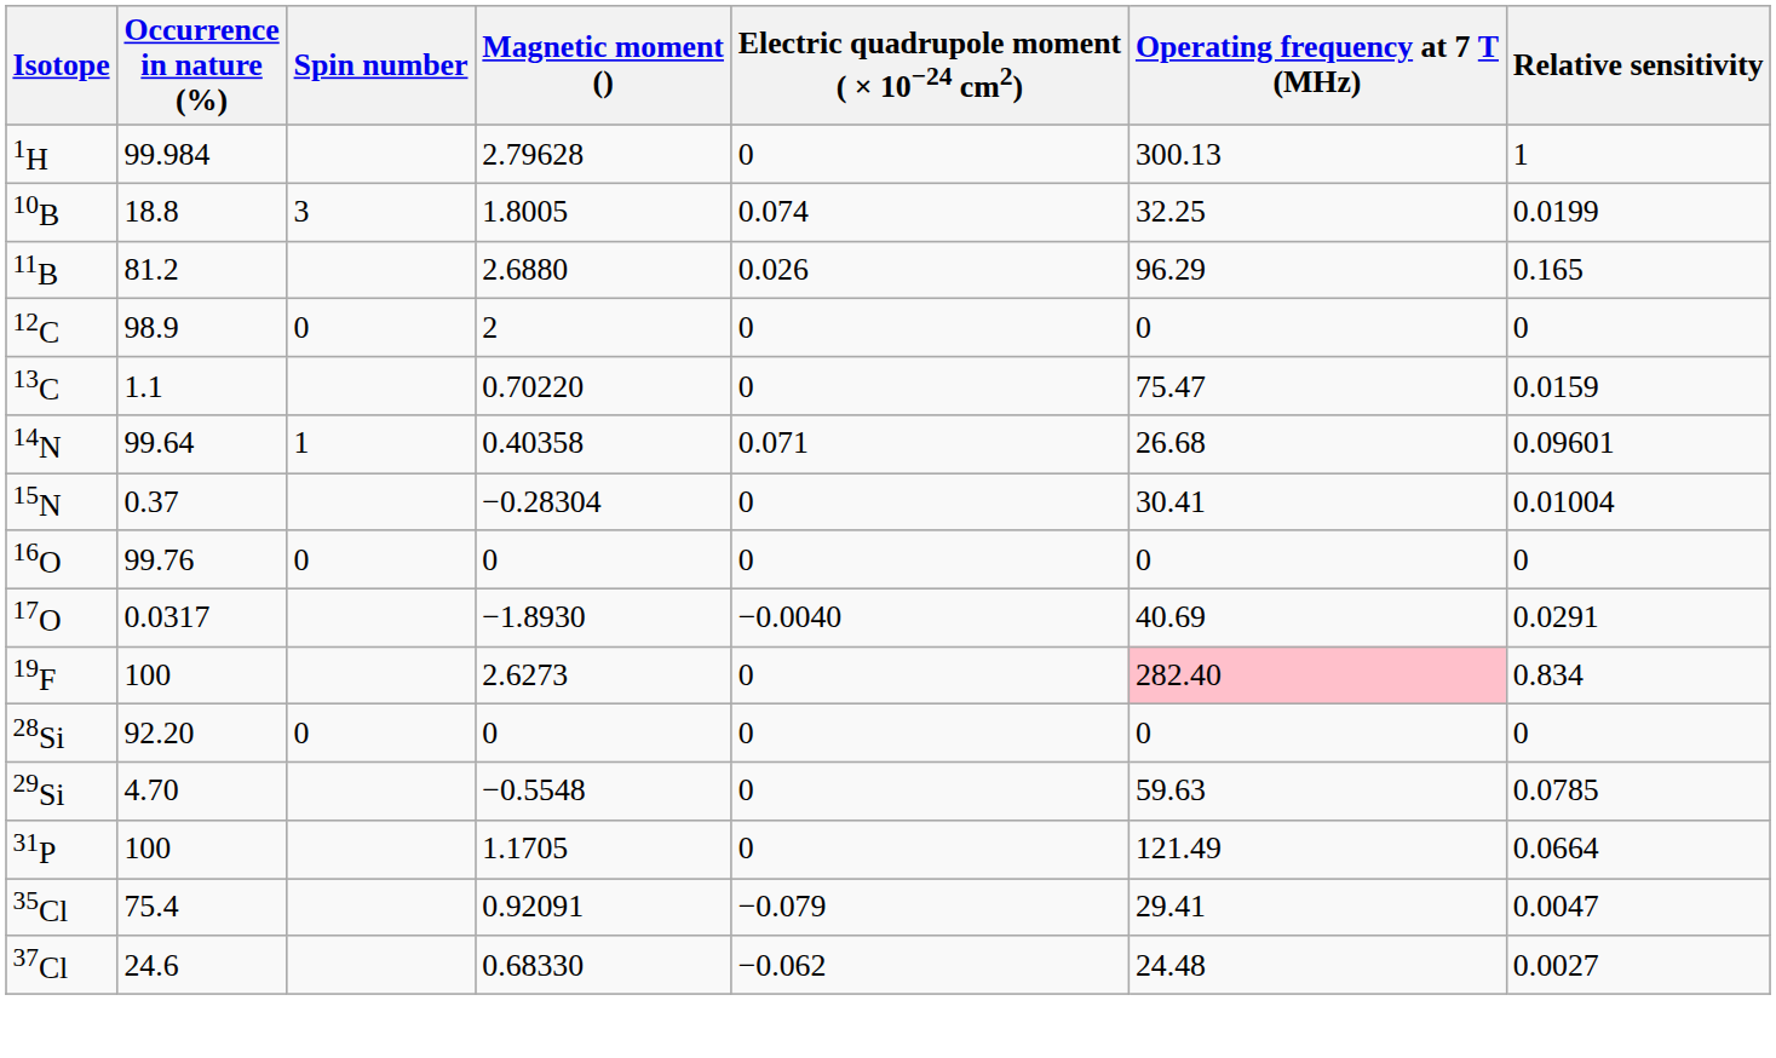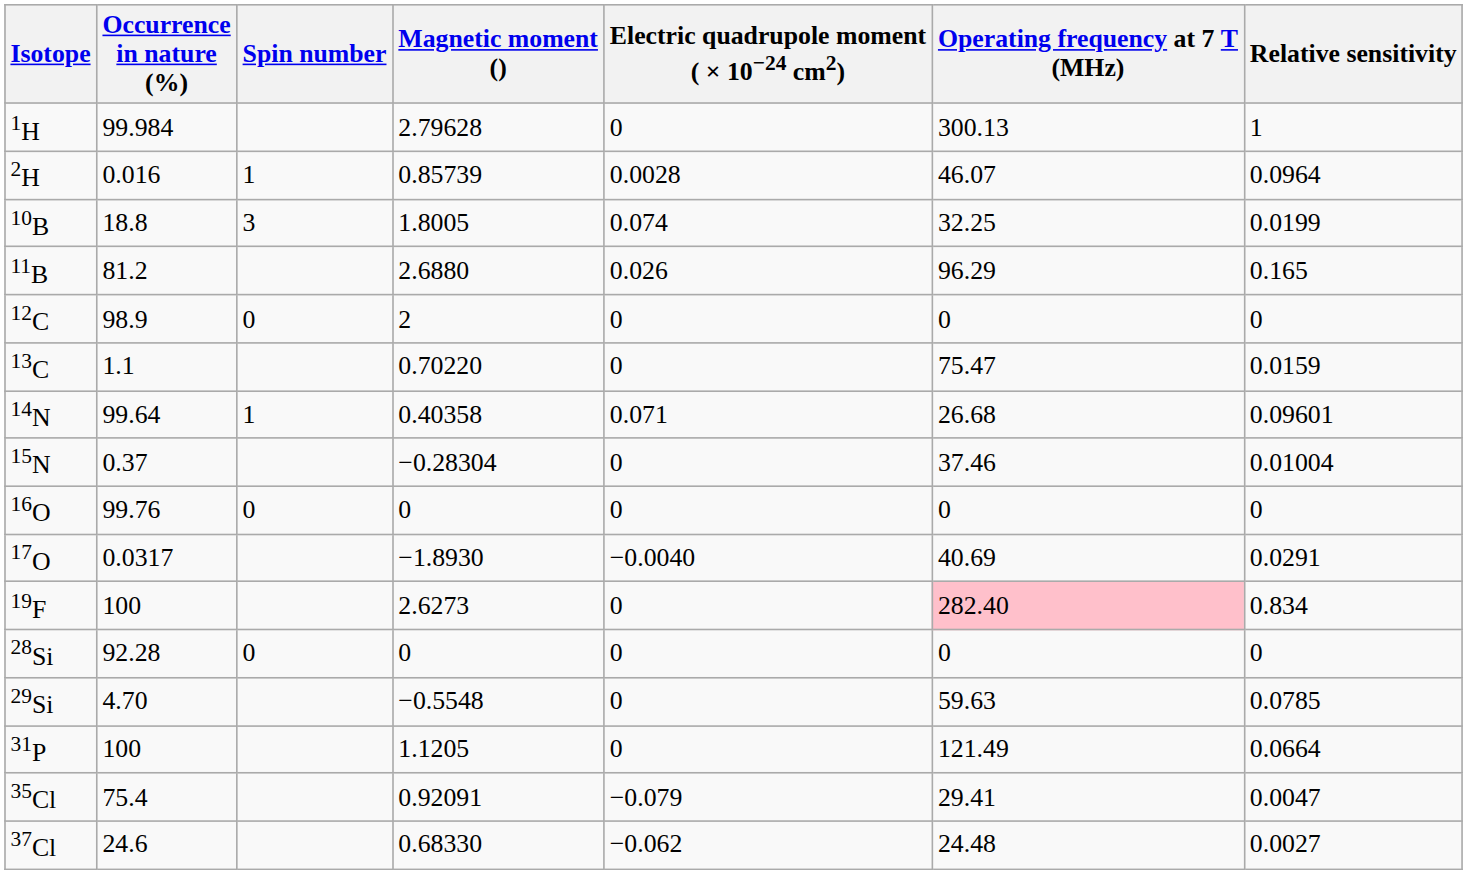+ row: 2H | 0.016 | 1 | 0.85739 | 0.0028 | 46.07 | 0.0964
15N | Operating frequency at 7 T (MHz): 30.41 -> 37.46
28Si | Occurrence in nature (%): 92.20 -> 92.28
31P | Magnetic moment (): 1.1705 -> 1.1205
